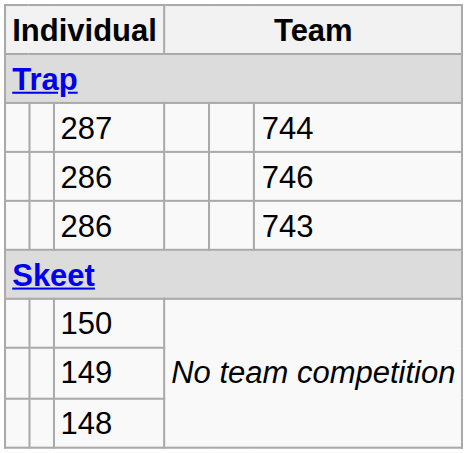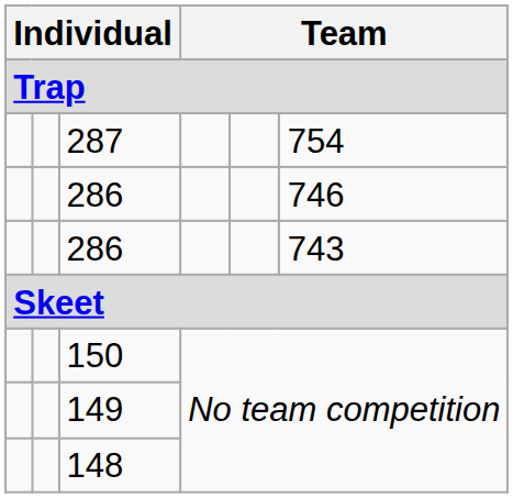287 | column 6: 744 -> 754
